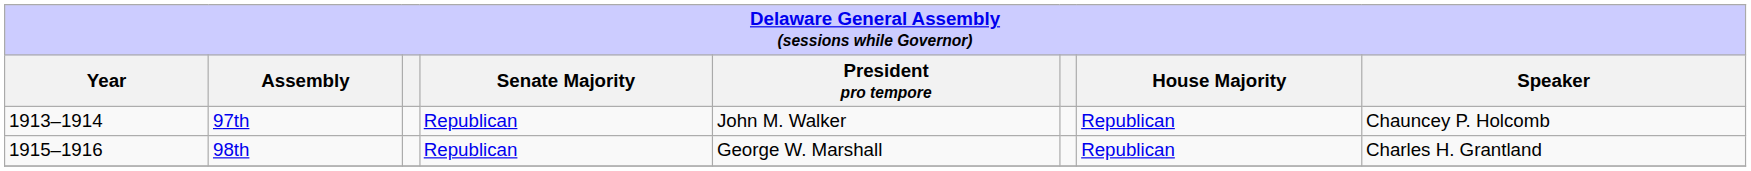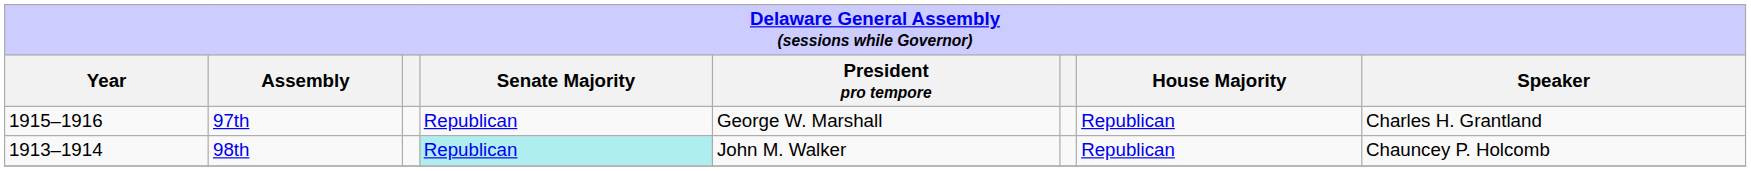97th | Year: 1913–1914 -> 1915–1916
97th | President pro tempore: John M. Walker -> George W. Marshall
97th | Speaker: Chauncey P. Holcomb -> Charles H. Grantland
98th | Year: 1915–1916 -> 1913–1914
98th | Senate Majority: no background -> paleturquoise background
98th | President pro tempore: George W. Marshall -> John M. Walker
98th | Speaker: Charles H. Grantland -> Chauncey P. Holcomb
